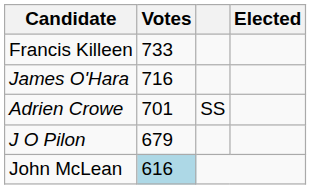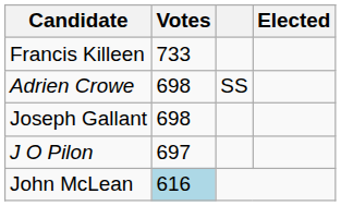- row: James O'Hara | 716
Adrien Crowe | Votes: 701 -> 698
+ row: Joseph Gallant | 698
J O Pilon | Votes: 679 -> 697
